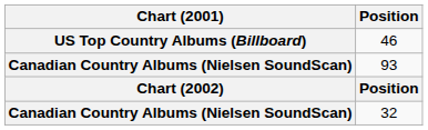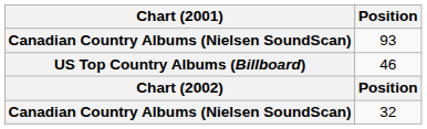rows swapped: 93 <-> 46
